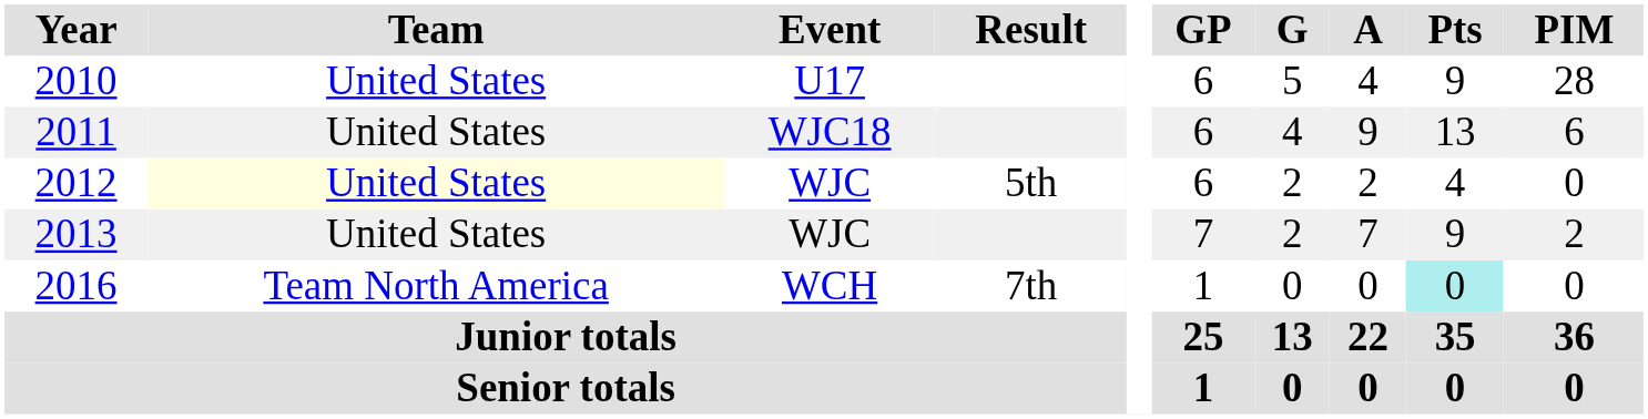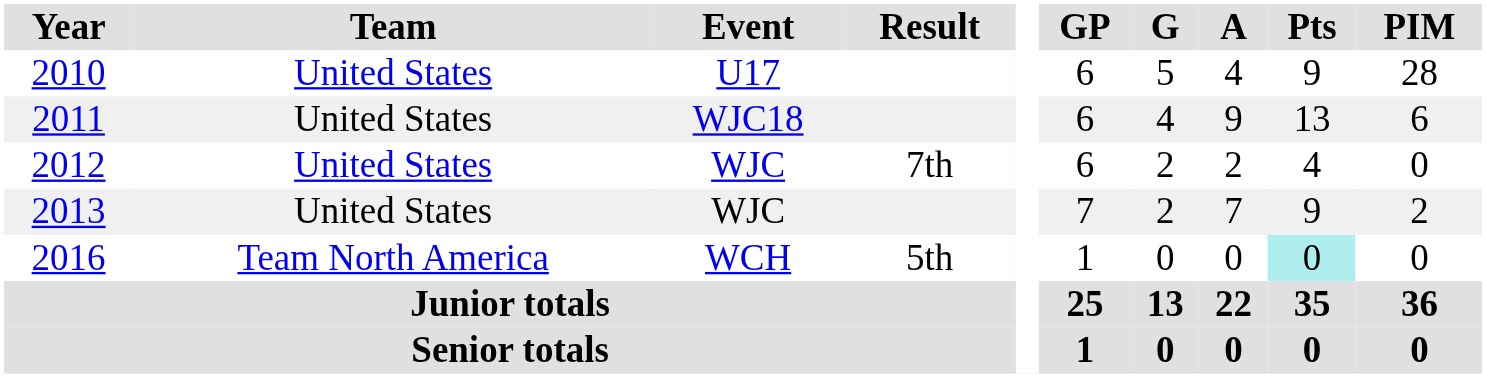2012 | Team: lightyellow background -> no background
2012 | Result: 5th -> 7th
2016 | Result: 7th -> 5th
